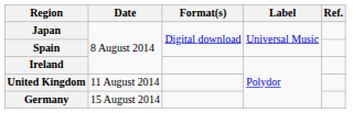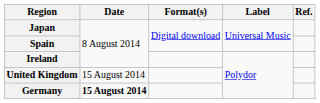United Kingdom | Date: 11 August 2014 -> 15 August 2014
Germany | Date: normal -> bold
